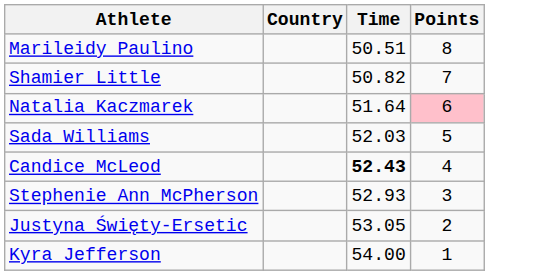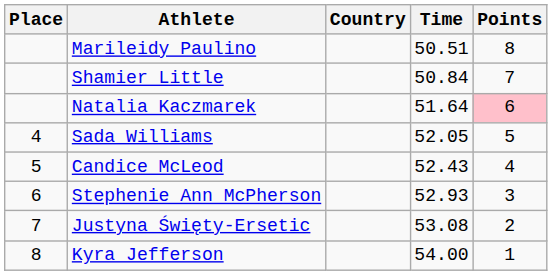+ column: Place | 4 | 5 | 6 | 7 | 8
Shamier Little | Time: 50.82 -> 50.84
Sada Williams | Time: 52.03 -> 52.05
Candice McLeod | Time: bold -> normal
Justyna Święty-Ersetic | Time: 53.05 -> 53.08
